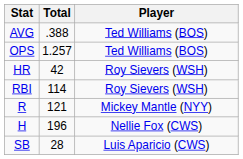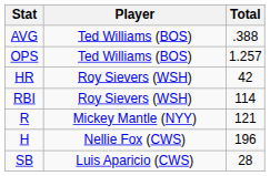columns swapped: Player <-> Total
